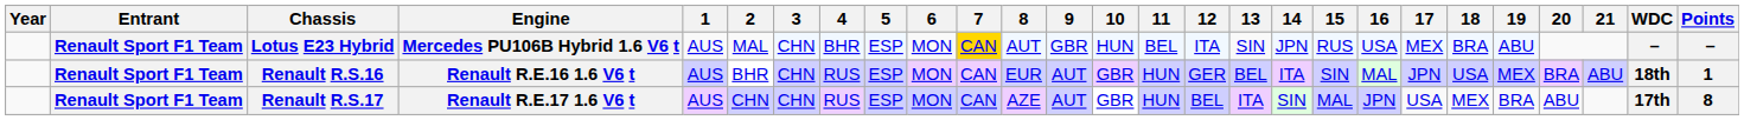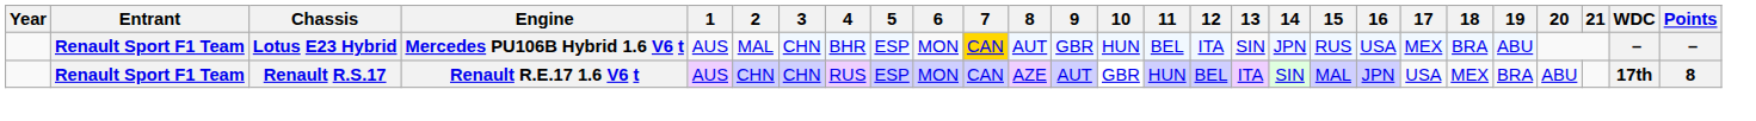- row: Renault Sport F1 Team | Renault R.S.16 | Renault R.E.16 1.6 V6 t | AUS | BHR | CHN | RUS | ESP | MON | CAN | EUR | AUT | GBR | HUN | GER | BEL | ITA | SIN | MAL | JPN | USA | MEX | BRA | ABU | 18th | 1
